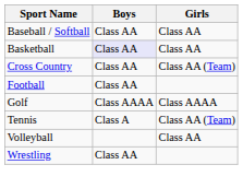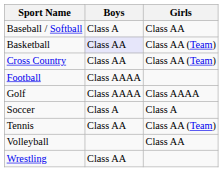Baseball / Softball | Boys: Class AA -> Class A
Basketball | Girls: Class AA -> Class AA (Team)
Football | Boys: Class AA -> Class AAAA
+ row: Soccer | Class A | Class A
Tennis | Boys: Class A -> Class AA
